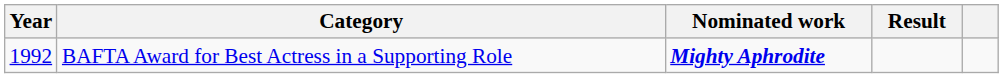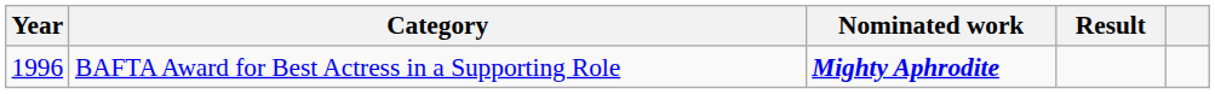BAFTA Award for Best Actress in a Supporting Role | Year: 1992 -> 1996
